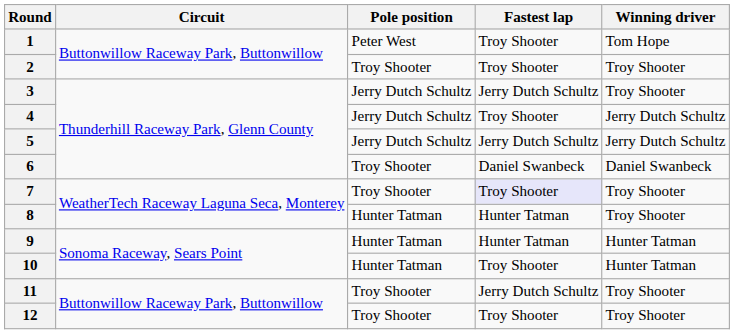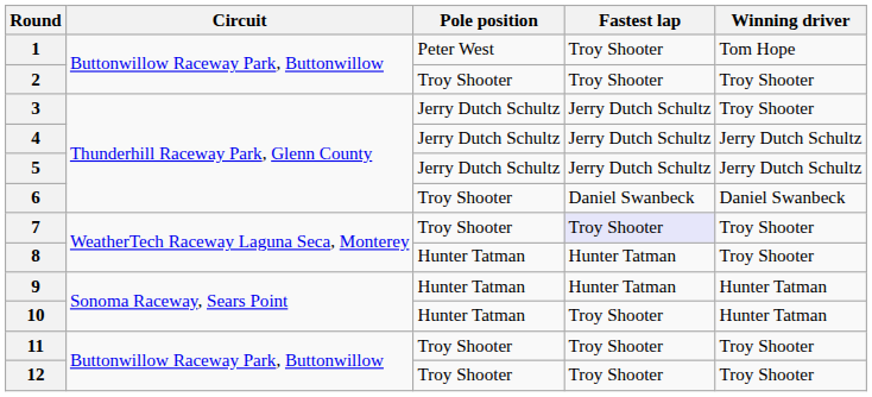4 | Fastest lap: Troy Shooter -> Jerry Dutch Schultz
11 | Fastest lap: Jerry Dutch Schultz -> Troy Shooter
